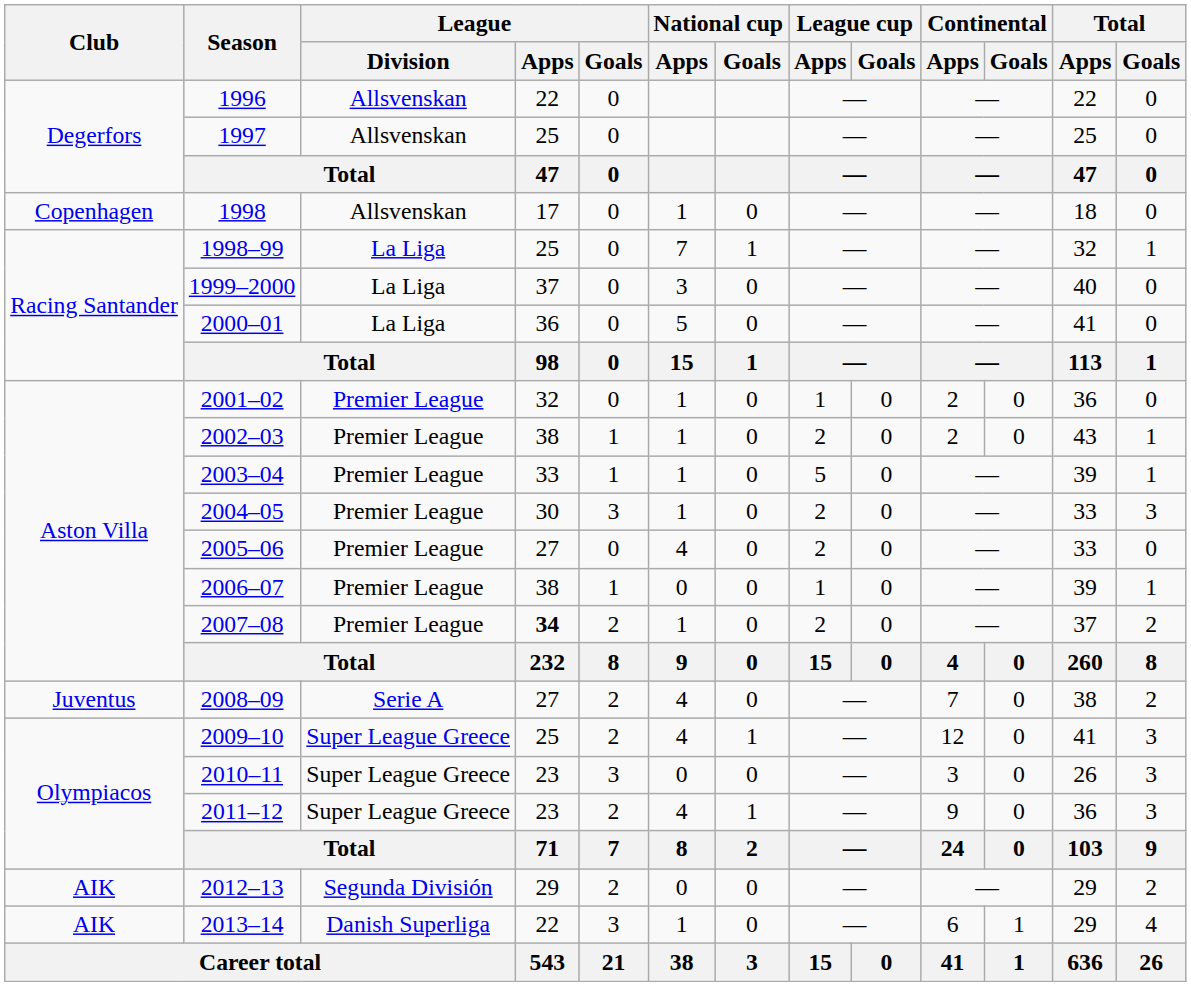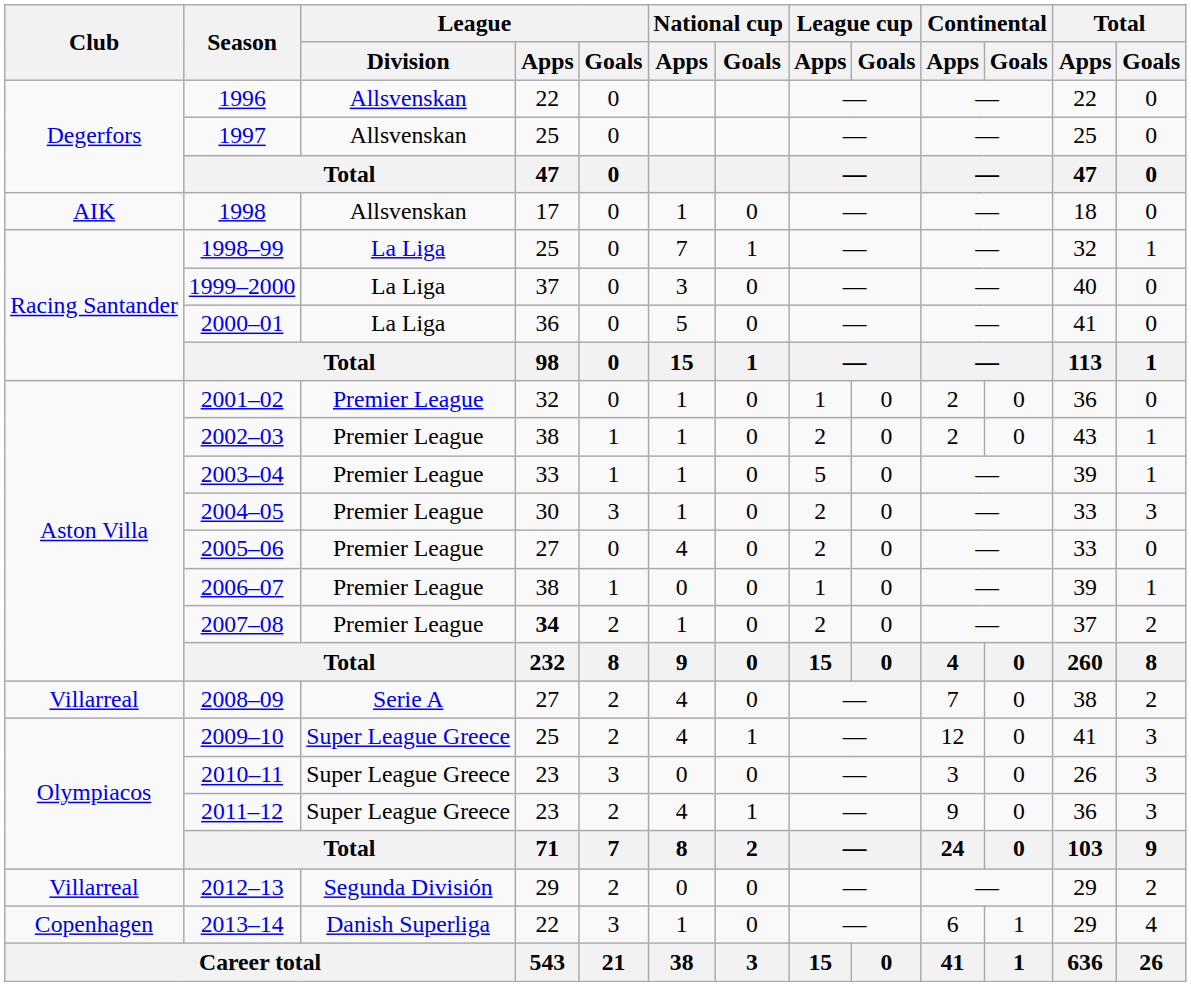1998 | Club: Copenhagen -> AIK
2008–09 | Club: Juventus -> Villarreal
2012–13 | Club: AIK -> Villarreal
2013–14 | Club: AIK -> Copenhagen
